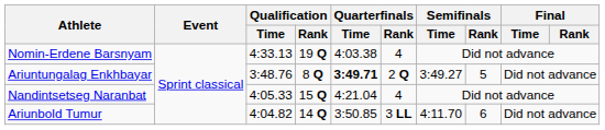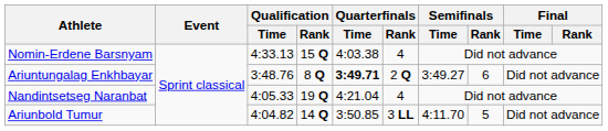Nomin-Erdene Barsnyam | Qualification / Rank: 19 Q -> 15 Q
Ariuntungalag Enkhbayar | Semifinals / Rank: 5 -> 6
Nandintsetseg Naranbat | Qualification / Rank: 15 Q -> 19 Q
Ariunbold Tumur | Semifinals / Rank: 6 -> 5
